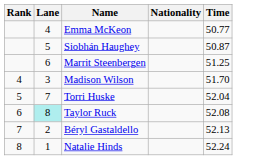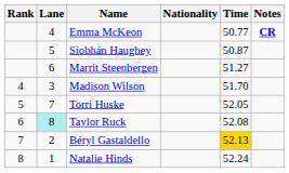+ column: Notes | CR
Marrit Steenbergen | Time: 51.25 -> 51.27
Torri Huske | Time: 52.04 -> 52.05
Béryl Gastaldello | Time: no background -> gold background
